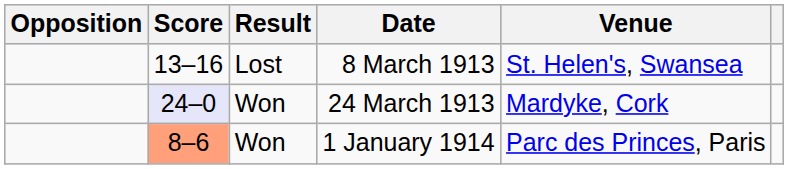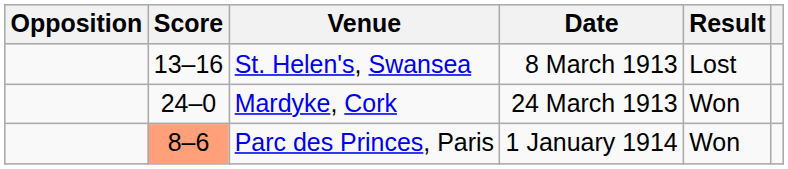columns swapped: Result <-> Venue
24 March 1913 | Score: lavender background -> no background
